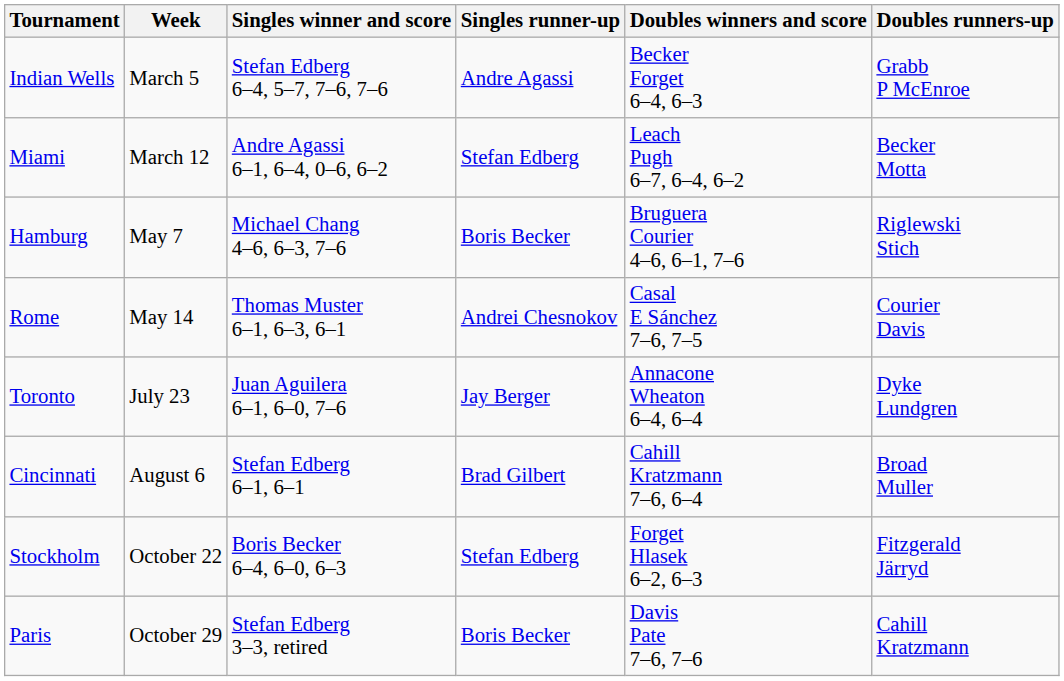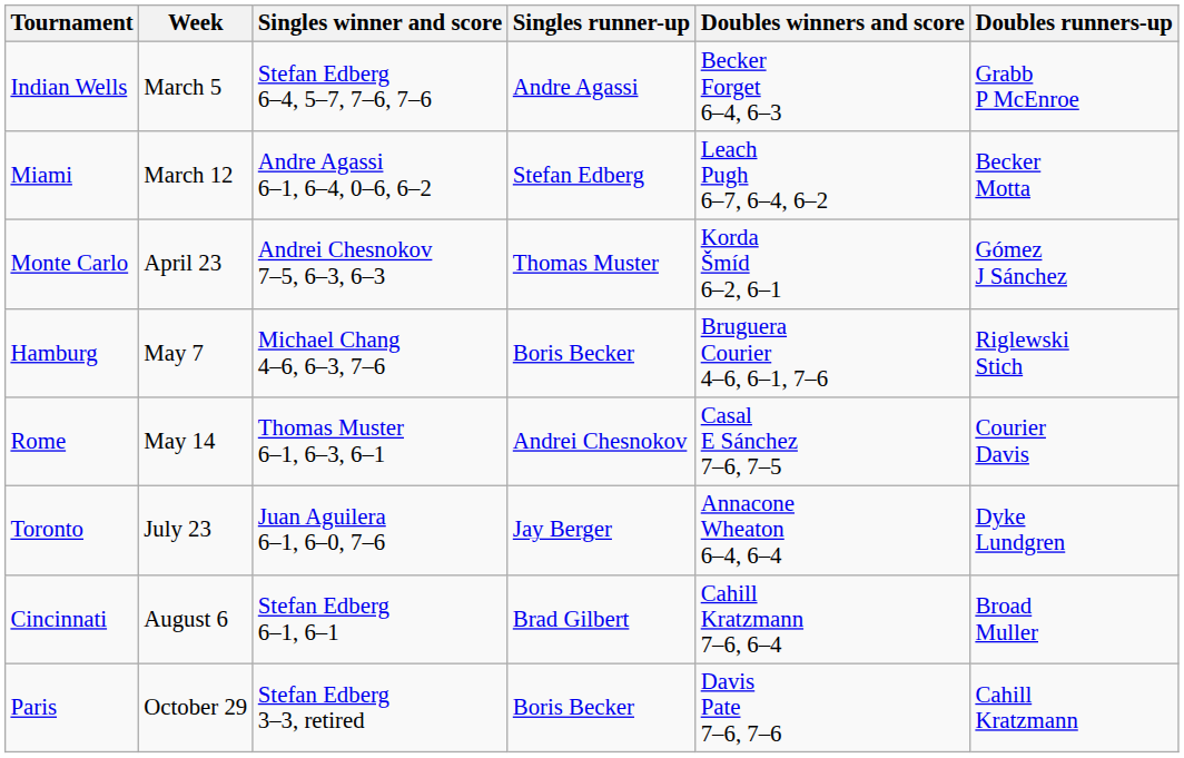+ row: Monte Carlo | April 23 | Andrei Chesnokov 7–5, 6–3, 6–3 | Thomas Muster | Korda Šmíd 6–2, 6–1 | Gómez J Sánchez
- row: Stockholm | October 22 | Boris Becker 6–4, 6–0, 6–3 | Stefan Edberg | Forget Hlasek 6–2, 6–3 | Fitzgerald Järryd
